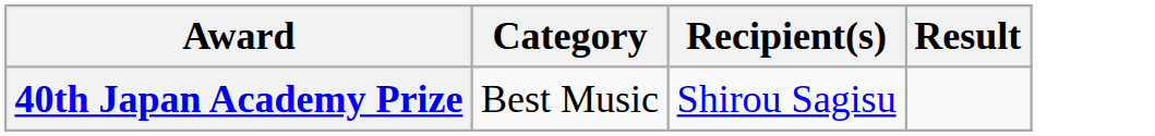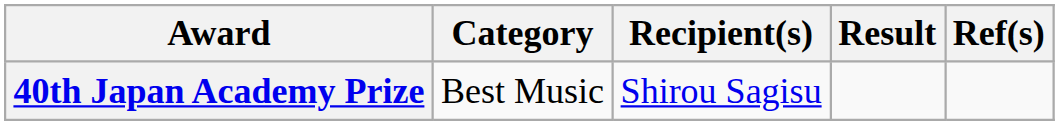+ column: Ref(s)
